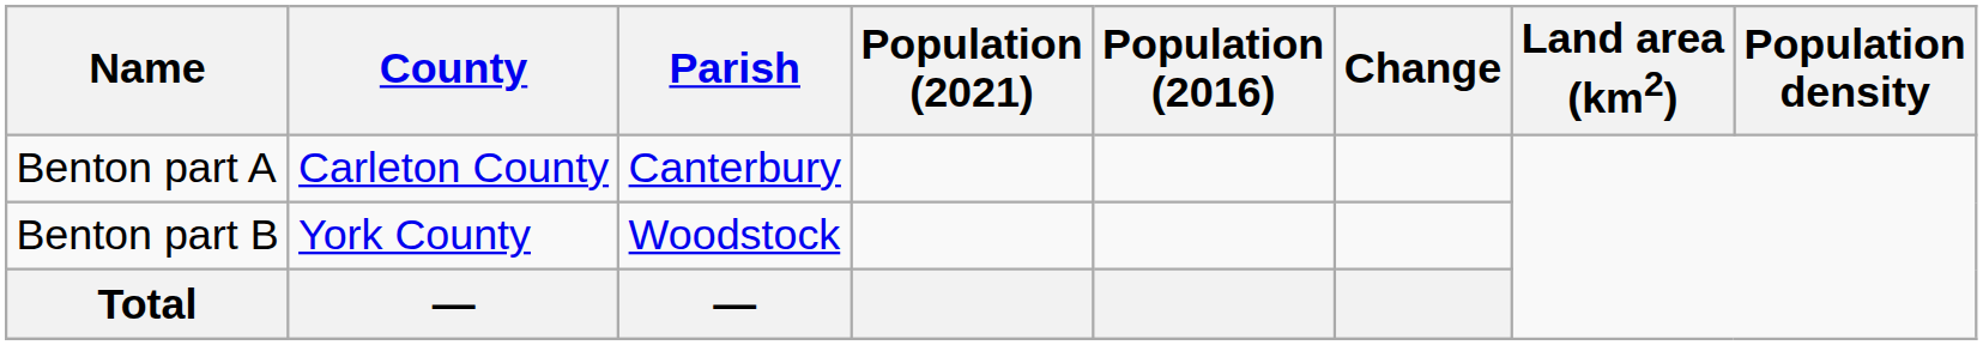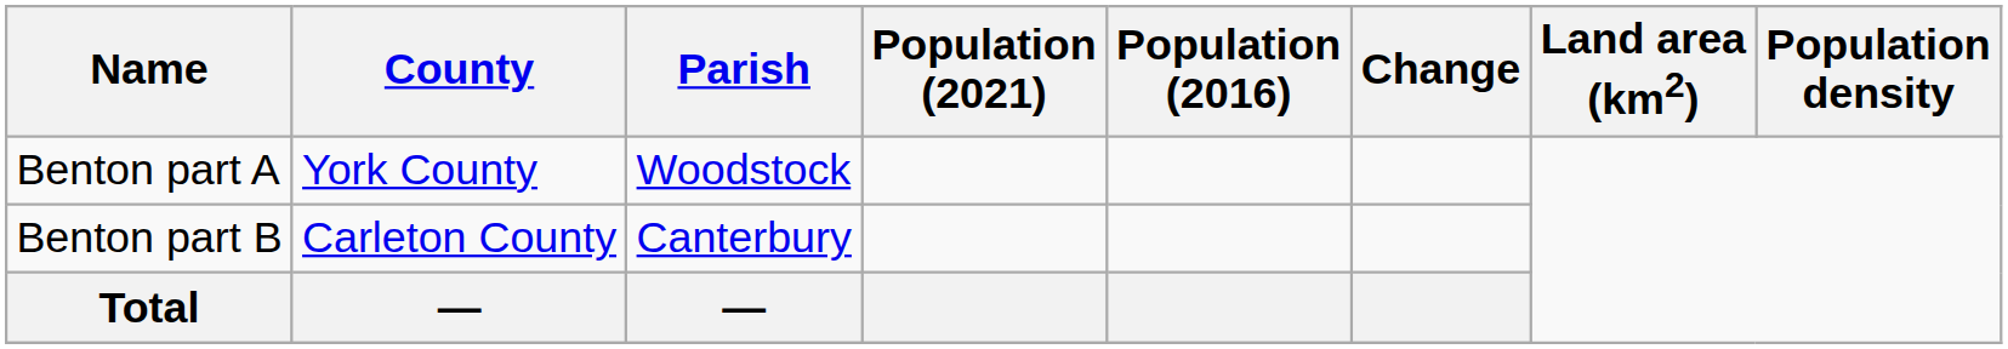Benton part A | County: Carleton County -> York County
Benton part A | Parish: Canterbury -> Woodstock
Benton part B | County: York County -> Carleton County
Benton part B | Parish: Woodstock -> Canterbury
